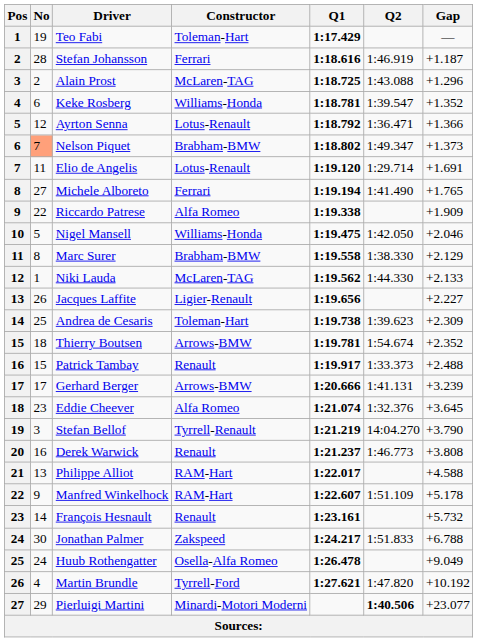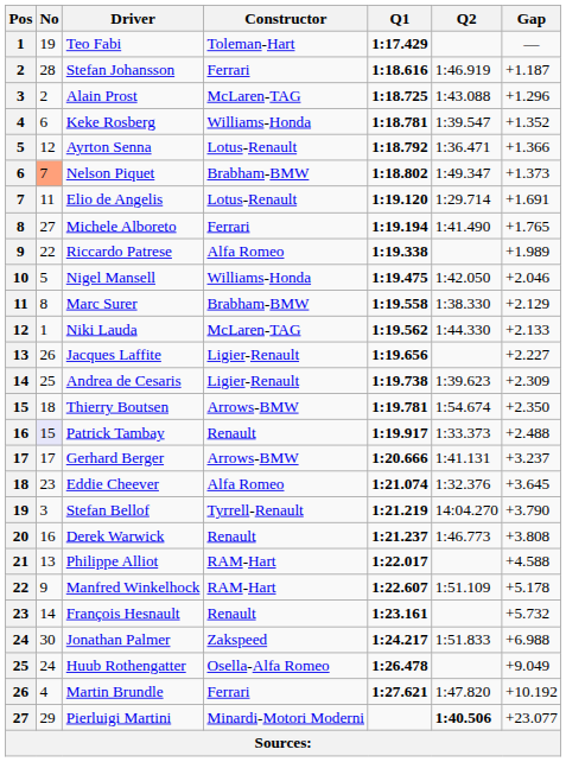Riccardo Patrese | Gap: +1.909 -> +1.989
Andrea de Cesaris | Constructor: Toleman-Hart -> Ligier-Renault
Thierry Boutsen | Gap: +2.352 -> +2.350
Patrick Tambay | No: no background -> lavender background
Gerhard Berger | Gap: +3.239 -> +3.237
Jonathan Palmer | Gap: +6.788 -> +6.988
Martin Brundle | Constructor: Tyrrell-Ford -> Ferrari
